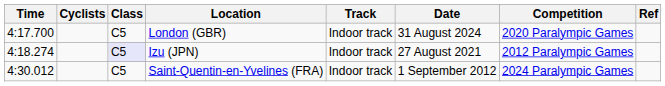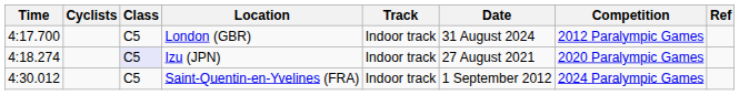London (GBR) | Competition: 2020 Paralympic Games -> 2012 Paralympic Games
Izu (JPN) | Competition: 2012 Paralympic Games -> 2020 Paralympic Games
